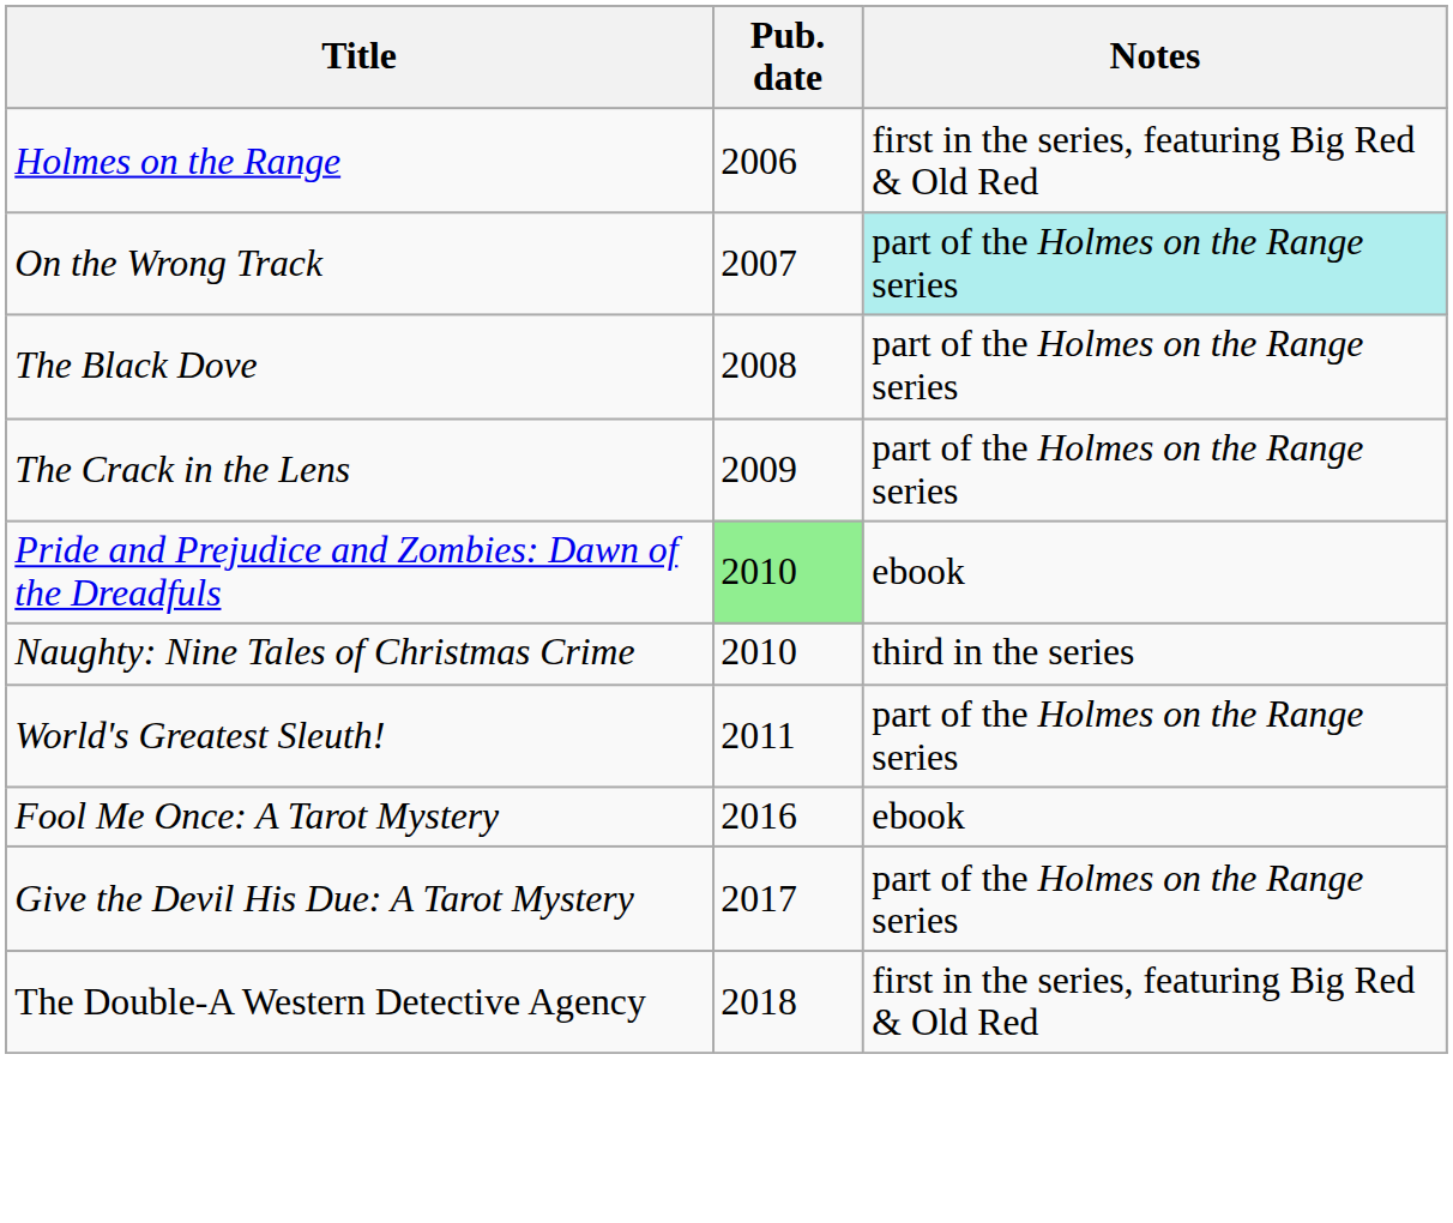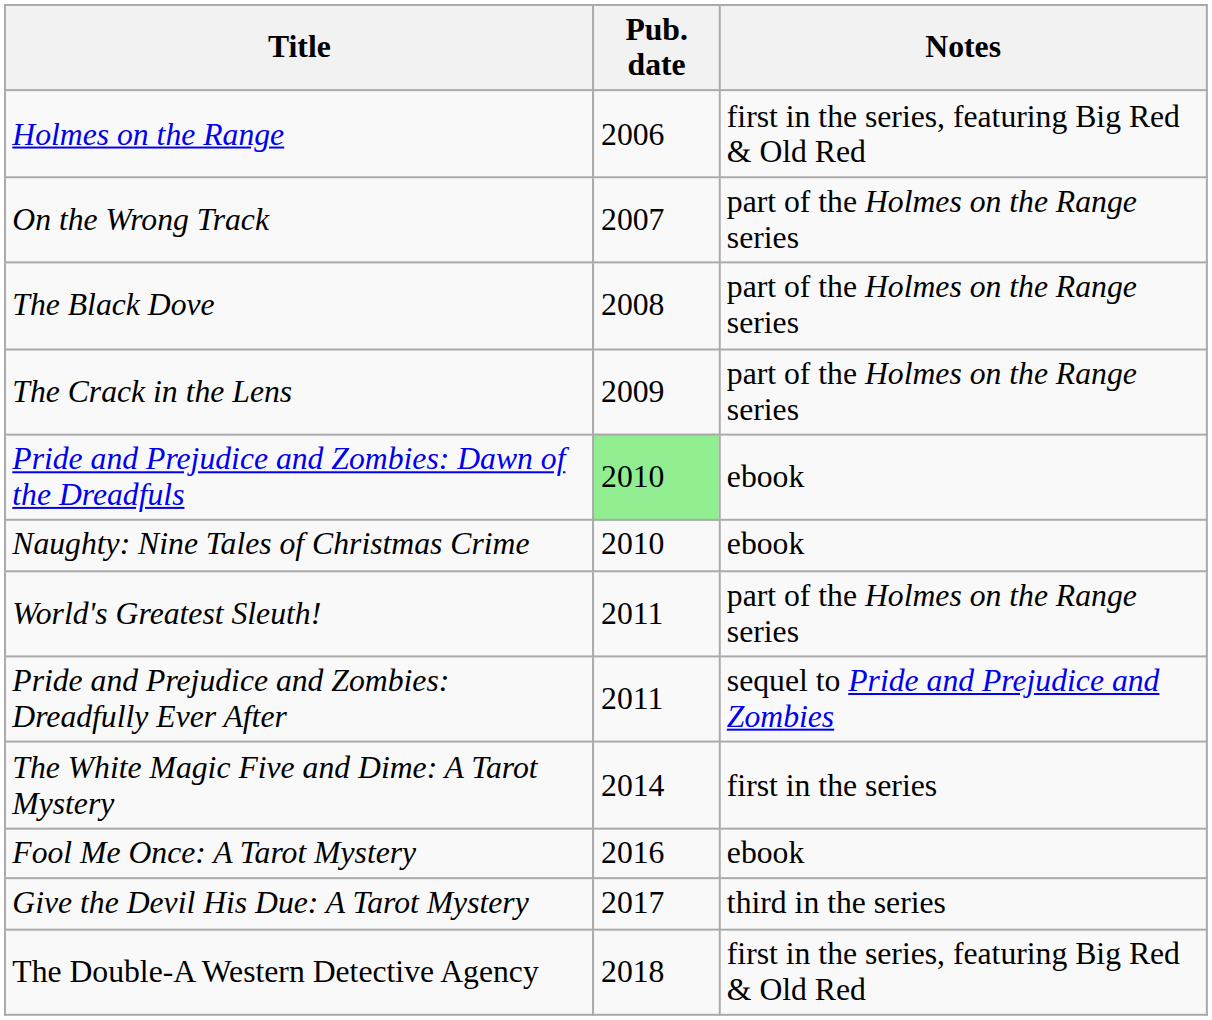On the Wrong Track | Notes: paleturquoise background -> no background
Naughty: Nine Tales of Christmas Crime | Notes: third in the series -> ebook
+ row: Pride and Prejudice and Zombies: Dreadfully Ever After | 2011 | sequel to Pride and Prejudice and Zombies
+ row: The White Magic Five and Dime: A Tarot Mystery | 2014 | first in the series
Give the Devil His Due: A Tarot Mystery | Notes: part of the Holmes on the Range series -> third in the series
